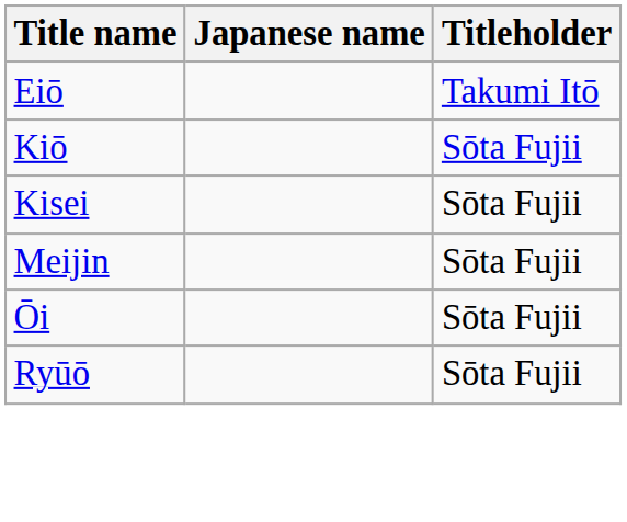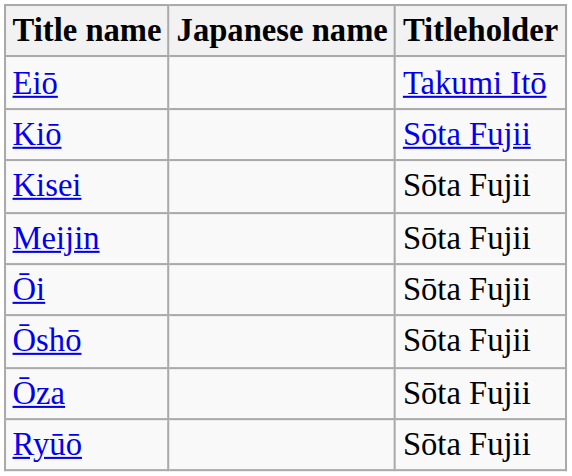+ row: Ōshō | Sōta Fujii
+ row: Ōza | Sōta Fujii
